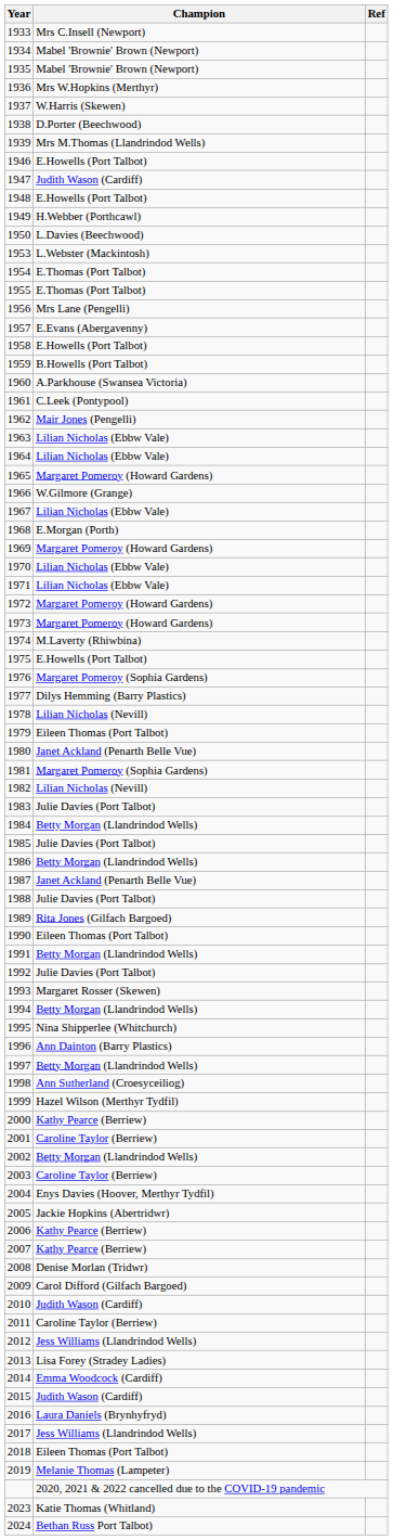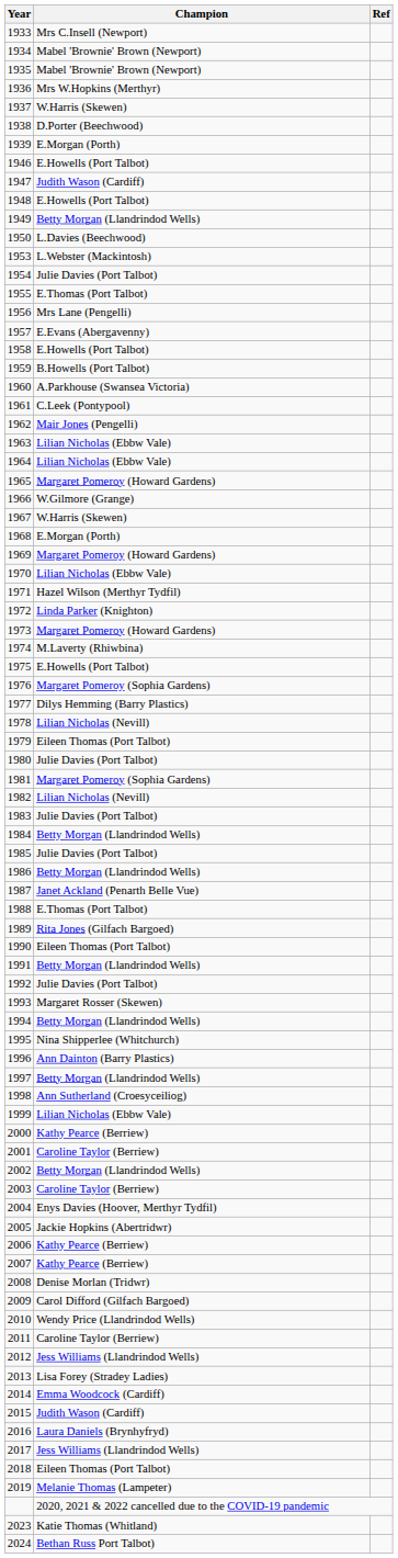1939 | Champion: Mrs M.Thomas (Llandrindod Wells) -> E.Morgan (Porth)
1949 | Champion: H.Webber (Porthcawl) -> Betty Morgan (Llandrindod Wells)
1954 | Champion: E.Thomas (Port Talbot) -> Julie Davies (Port Talbot)
1967 | Champion: Lilian Nicholas (Ebbw Vale) -> W.Harris (Skewen)
1971 | Champion: Lilian Nicholas (Ebbw Vale) -> Hazel Wilson (Merthyr Tydfil)
1972 | Champion: Margaret Pomeroy (Howard Gardens) -> Linda Parker (Knighton)
1980 | Champion: Janet Ackland (Penarth Belle Vue) -> Julie Davies (Port Talbot)
1988 | Champion: Julie Davies (Port Talbot) -> E.Thomas (Port Talbot)
1999 | Champion: Hazel Wilson (Merthyr Tydfil) -> Lilian Nicholas (Ebbw Vale)
2010 | Champion: Judith Wason (Cardiff) -> Wendy Price (Llandrindod Wells)
